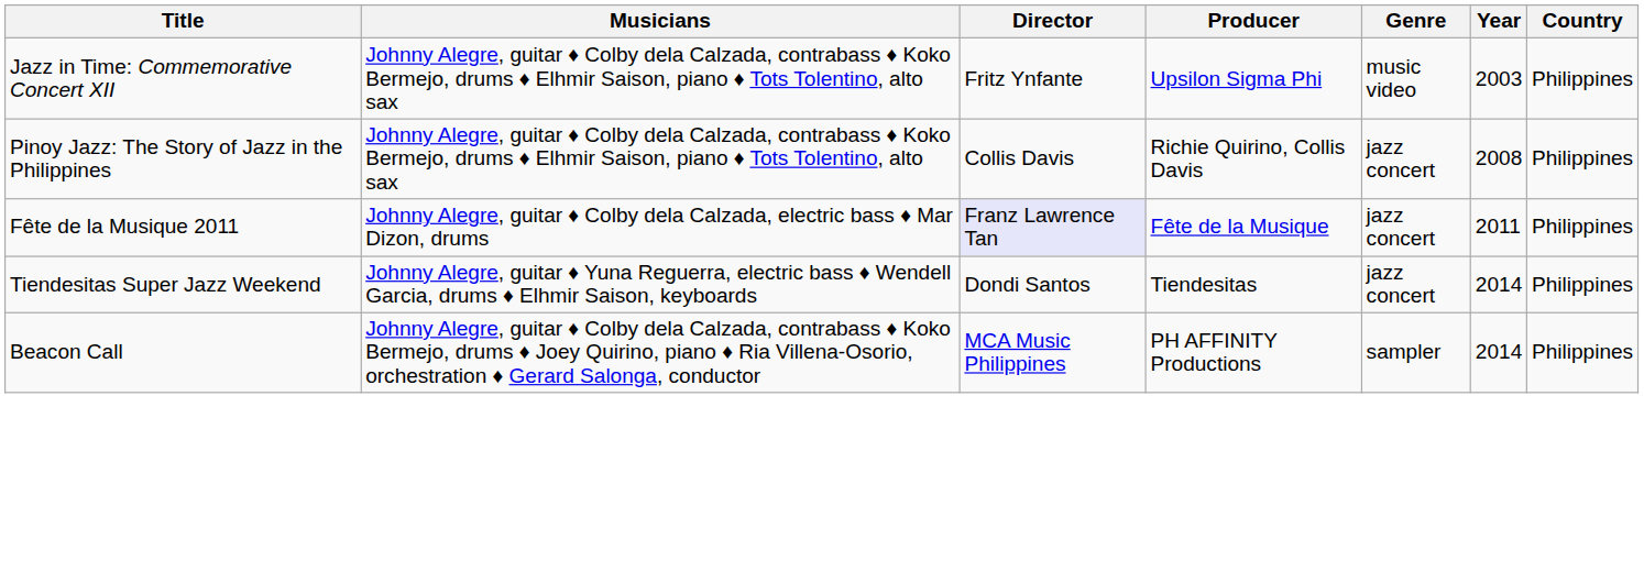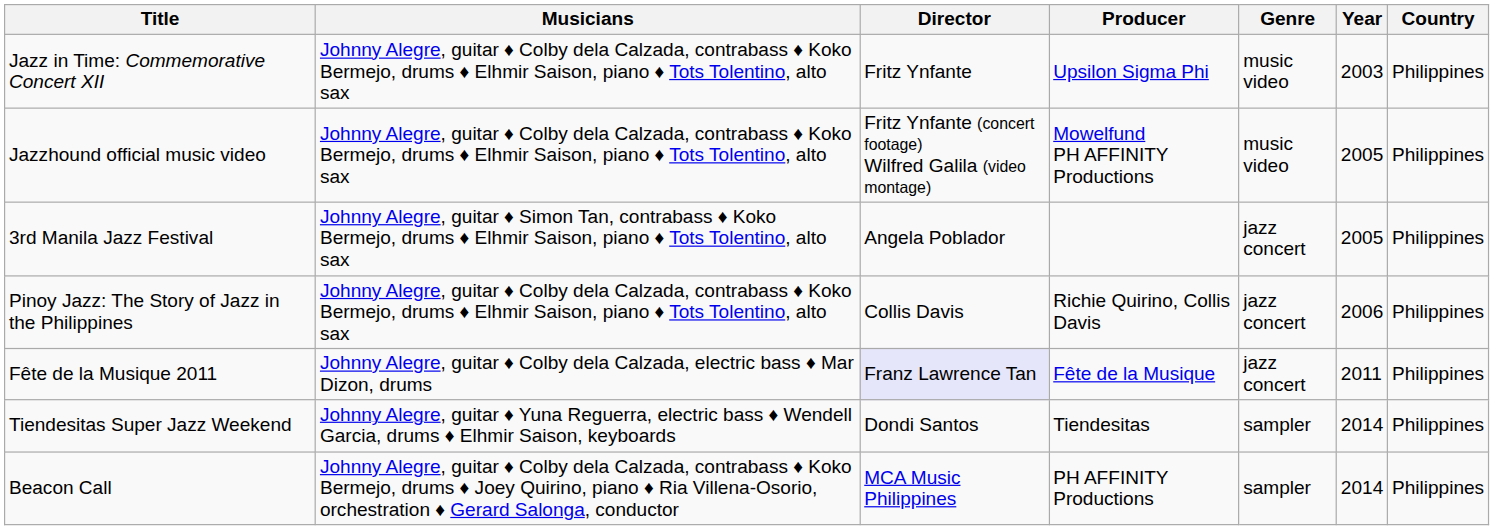+ row: Jazzhound official music video | Johnny Alegre, guitar ♦ Colby dela Calzada, contrabass ♦ Koko Bermejo, drums ♦ Elhmir Saison, piano ♦ Tots Tolentino, alto sax | Fritz Ynfante (concert footage) Wilfred Galila (video montage) | Mowelfund PH AFFINITY Productions | music video | 2005 | Philippines
+ row: 3rd Manila Jazz Festival | Johnny Alegre, guitar ♦ Simon Tan, contrabass ♦ Koko Bermejo, drums ♦ Elhmir Saison, piano ♦ Tots Tolentino, alto sax | Angela Poblador | jazz concert | 2005 | Philippines
Pinoy Jazz: The Story of Jazz in the Philippines | Year: 2008 -> 2006
Tiendesitas Super Jazz Weekend | Genre: jazz concert -> sampler
